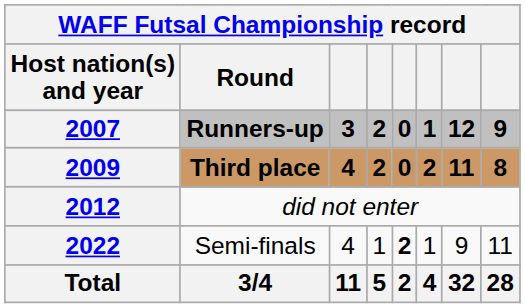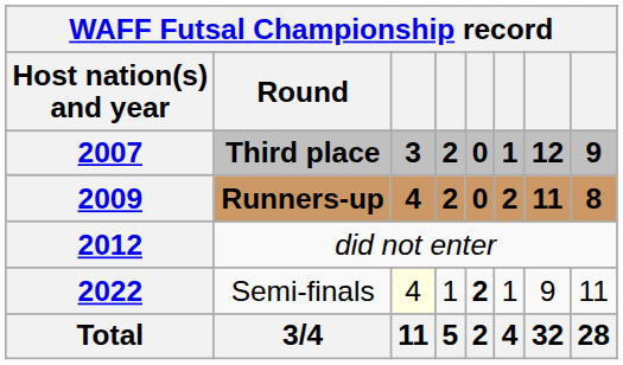2007 | Round: Runners-up -> Third place
2009 | Round: Third place -> Runners-up
2022 | column 3: no background -> lightyellow background
